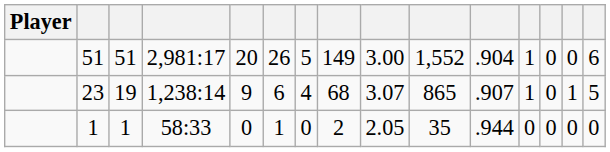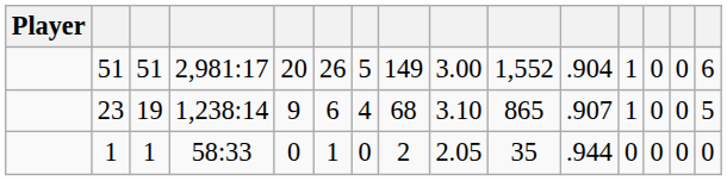23 | column 9: 3.07 -> 3.10
23 | column 14: 1 -> 0
